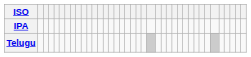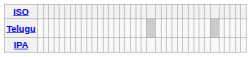rows swapped: IPA <-> Telugu
